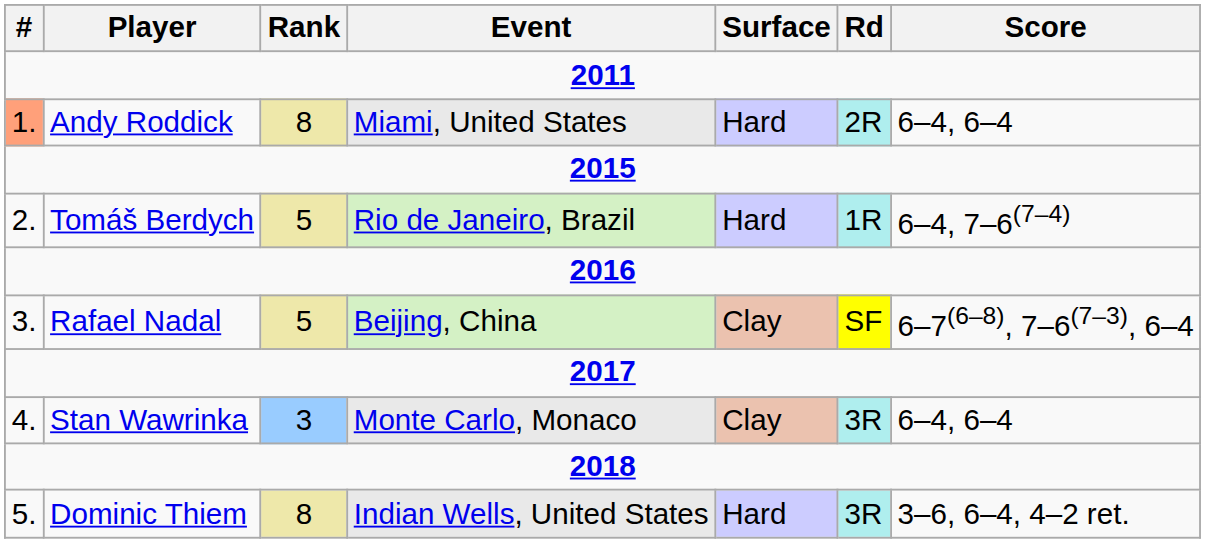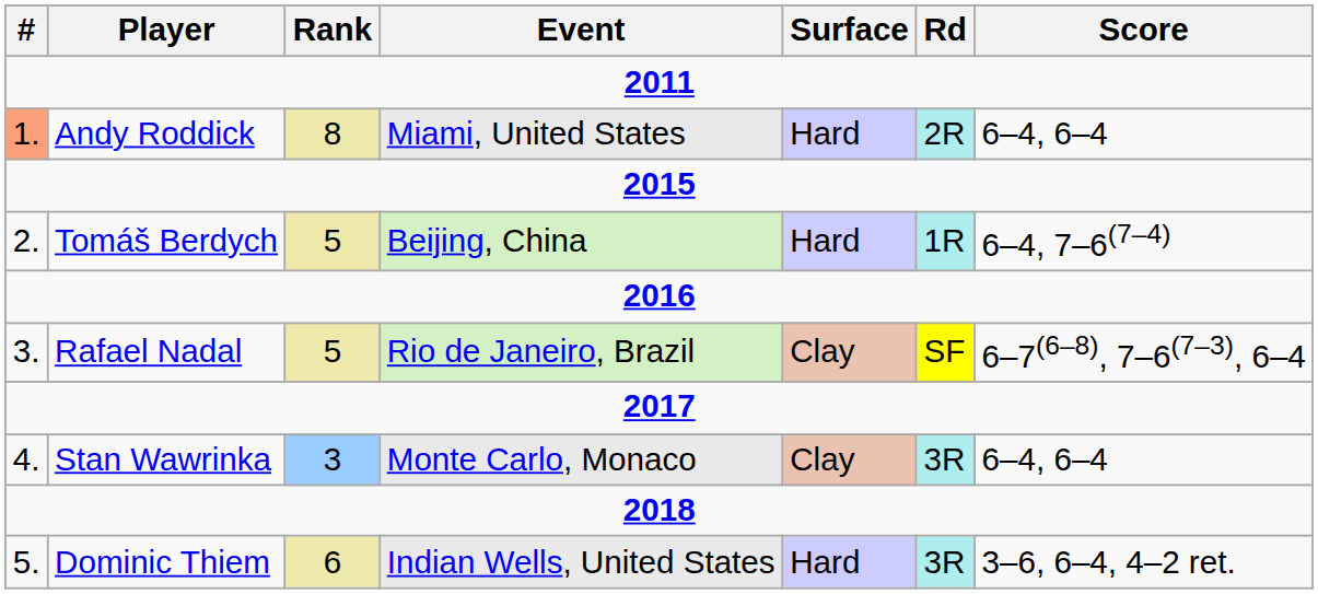Tomáš Berdych | Event: Rio de Janeiro, Brazil -> Beijing, China
Rafael Nadal | Event: Beijing, China -> Rio de Janeiro, Brazil
Dominic Thiem | Rank: 8 -> 6
